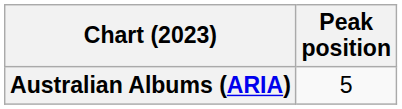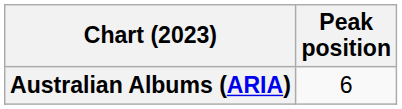Australian Albums (ARIA) | Peak position: 5 -> 6
